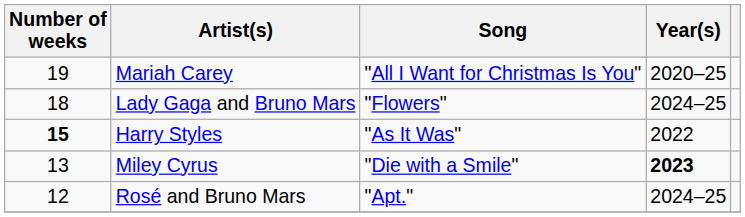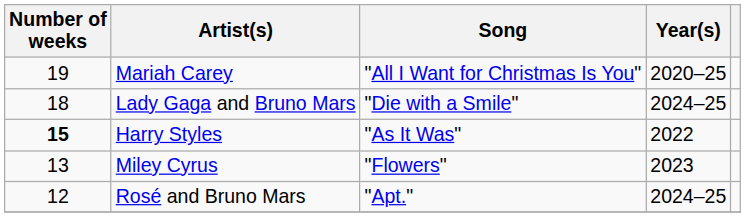Lady Gaga and Bruno Mars | Song: "Flowers" -> "Die with a Smile"
Miley Cyrus | Song: "Die with a Smile" -> "Flowers"
Miley Cyrus | Year(s): bold -> normal
